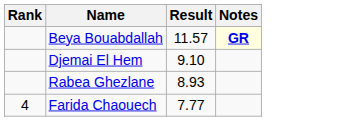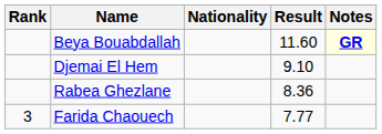+ column: Nationality
Beya Bouabdallah | Result: 11.57 -> 11.60
Rabea Ghezlane | Result: 8.93 -> 8.36
Farida Chaouech | Rank: 4 -> 3
